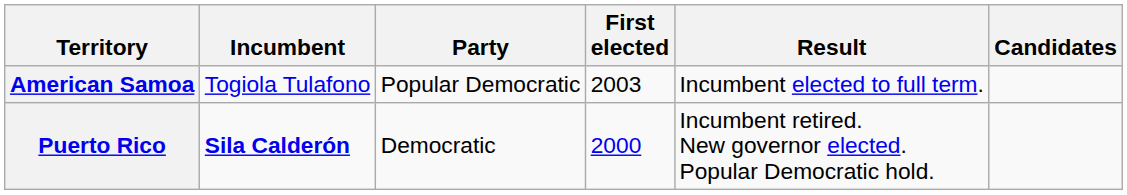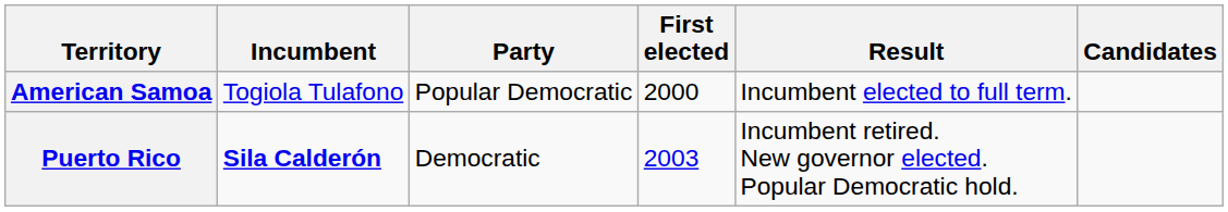American Samoa | First elected: 2003 -> 2000
Puerto Rico | First elected: 2000 -> 2003
